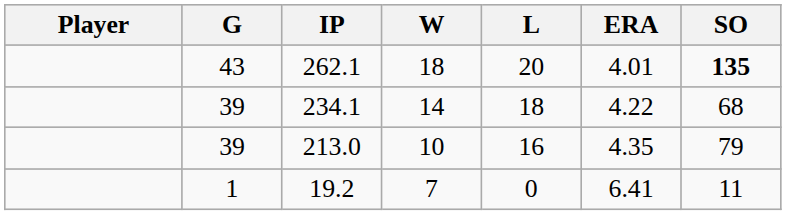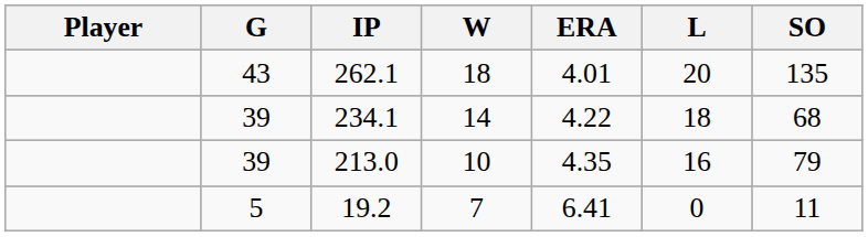columns swapped: L <-> ERA
262.1 | SO: bold -> normal
19.2 | G: 1 -> 5
